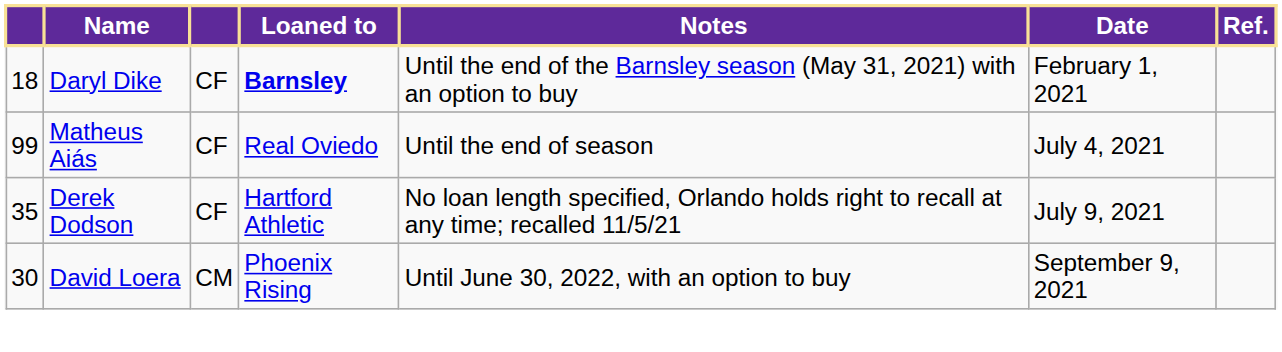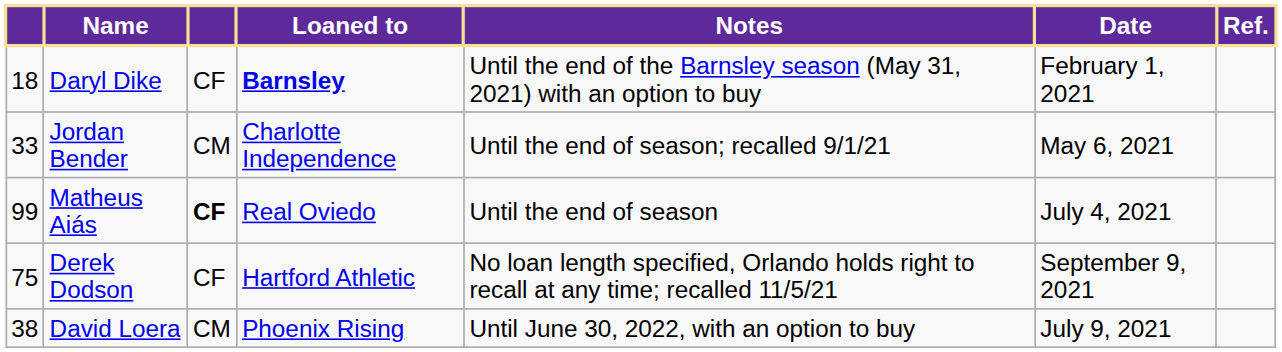+ row: 33 | Jordan Bender | CM | Charlotte Independence | Until the end of season; recalled 9/1/21 | May 6, 2021
Matheus Aiás | column 3: normal -> bold
Derek Dodson | column 1: 35 -> 75
Derek Dodson | Date: July 9, 2021 -> September 9, 2021
David Loera | column 1: 30 -> 38
David Loera | Date: September 9, 2021 -> July 9, 2021
